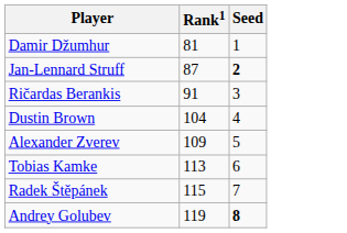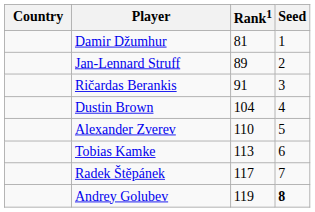+ column: Country
Jan-Lennard Struff | Rank1: 87 -> 89
Jan-Lennard Struff | Seed: bold -> normal
Alexander Zverev | Rank1: 109 -> 110
Radek Štěpánek | Rank1: 115 -> 117
